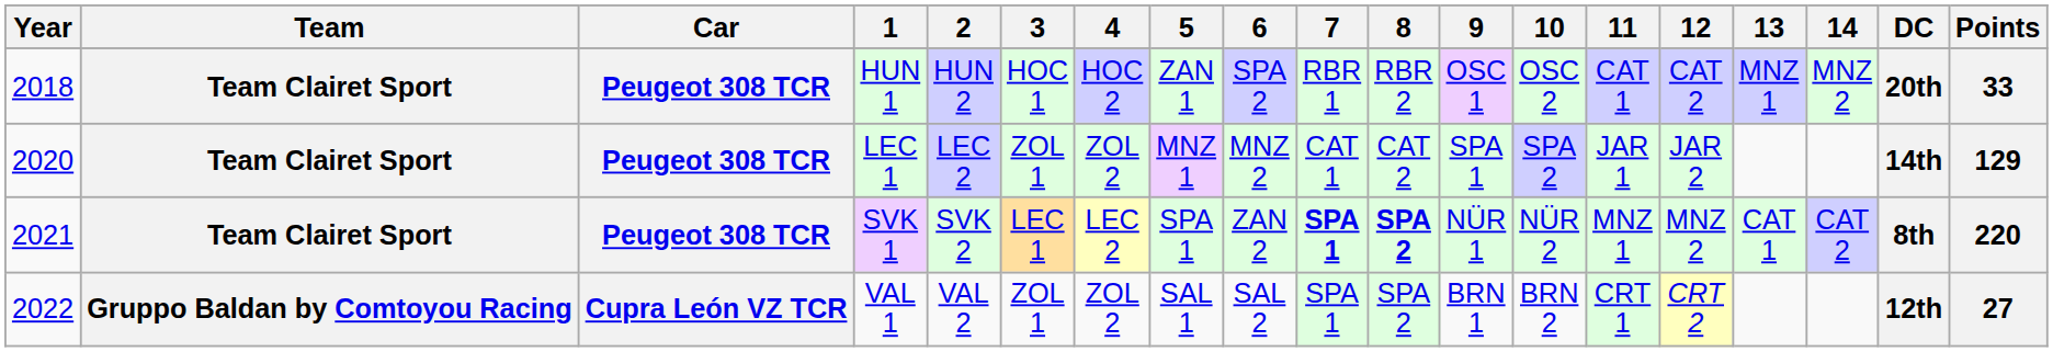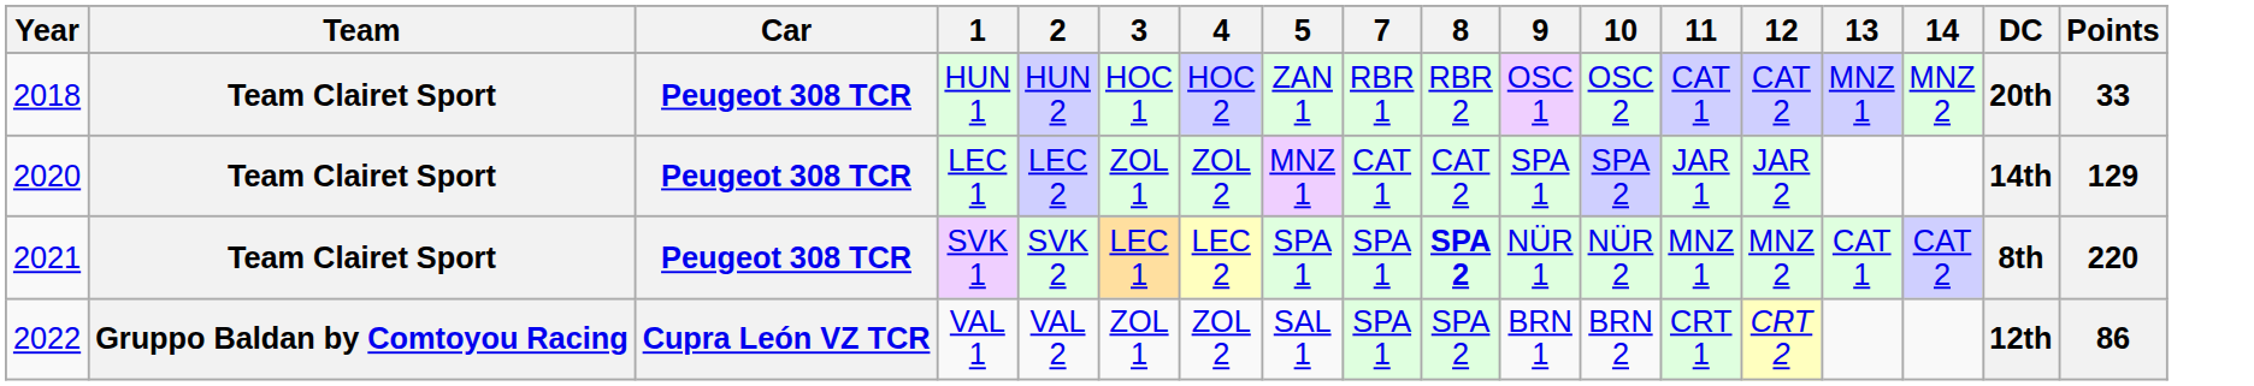- column: 6 | SPA 2 | MNZ 2 | ZAN 2 | SAL 2
SVK 1 | 7: bold -> normal
VAL 1 | Points: 27 -> 86
